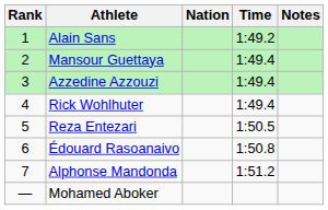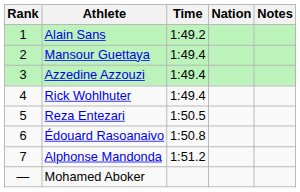columns swapped: Nation <-> Time
